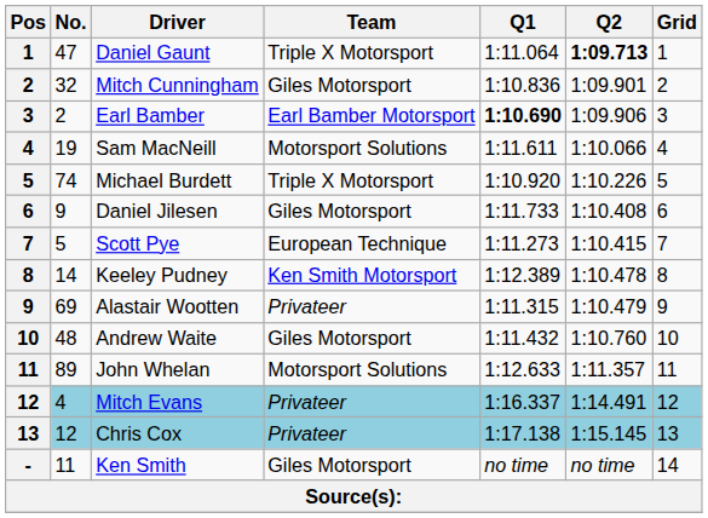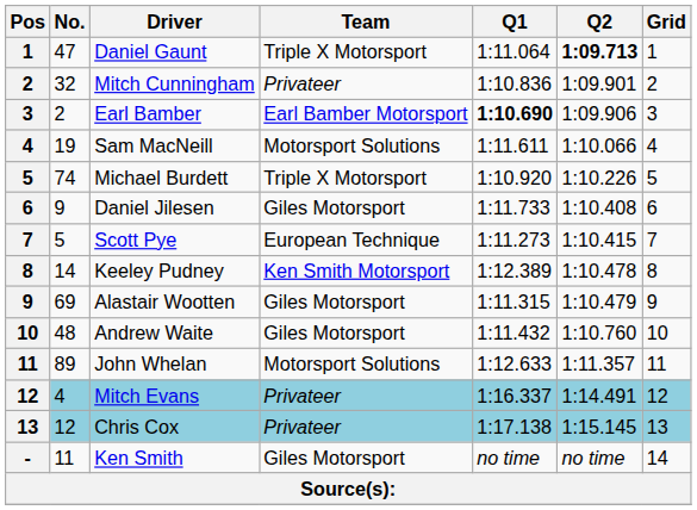Mitch Cunningham | Team: Giles Motorsport -> Privateer
Alastair Wootten | Team: Privateer -> Giles Motorsport
